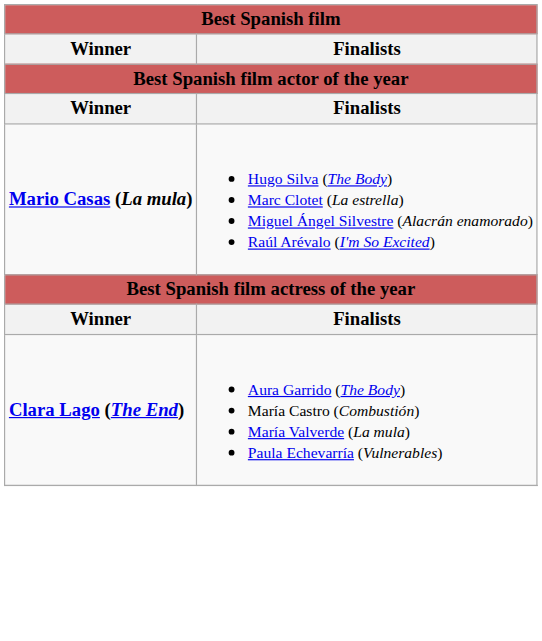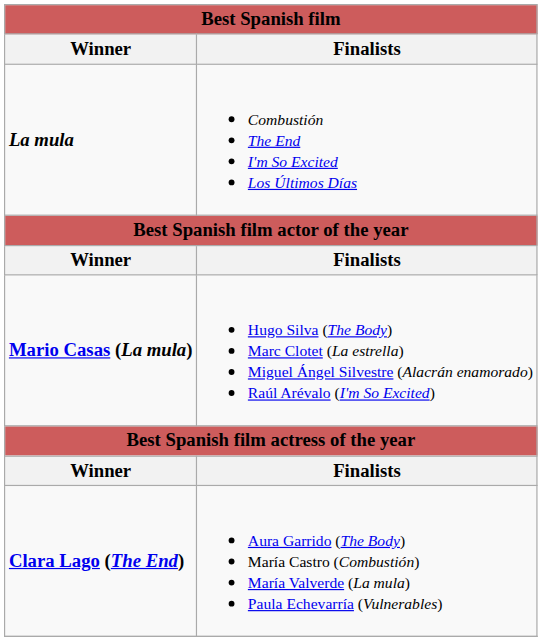+ row: La mula | Combustión The End I'm So Excited Los Últimos Días
